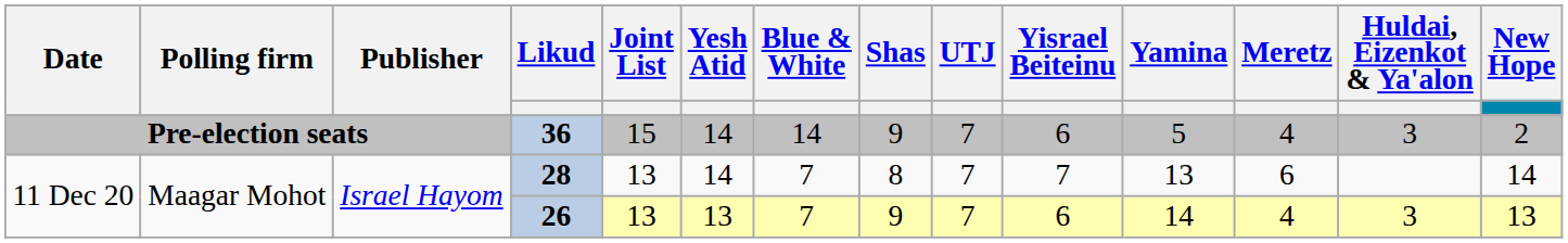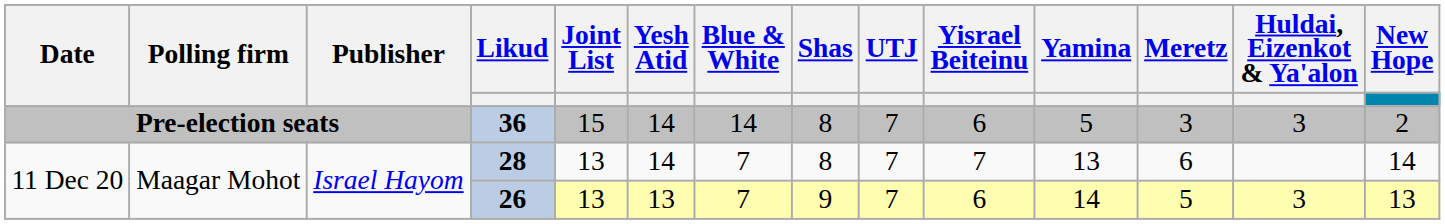36 | Shas: 9 -> 8
36 | Meretz: 4 -> 3
26 | Meretz: 4 -> 5
